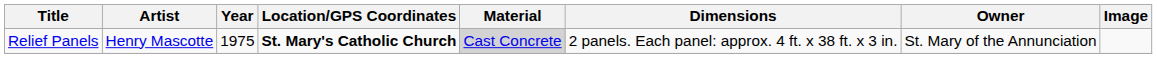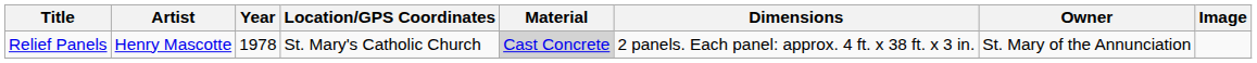Relief Panels | Year: 1975 -> 1978
Relief Panels | Location/GPS Coordinates: bold -> normal
